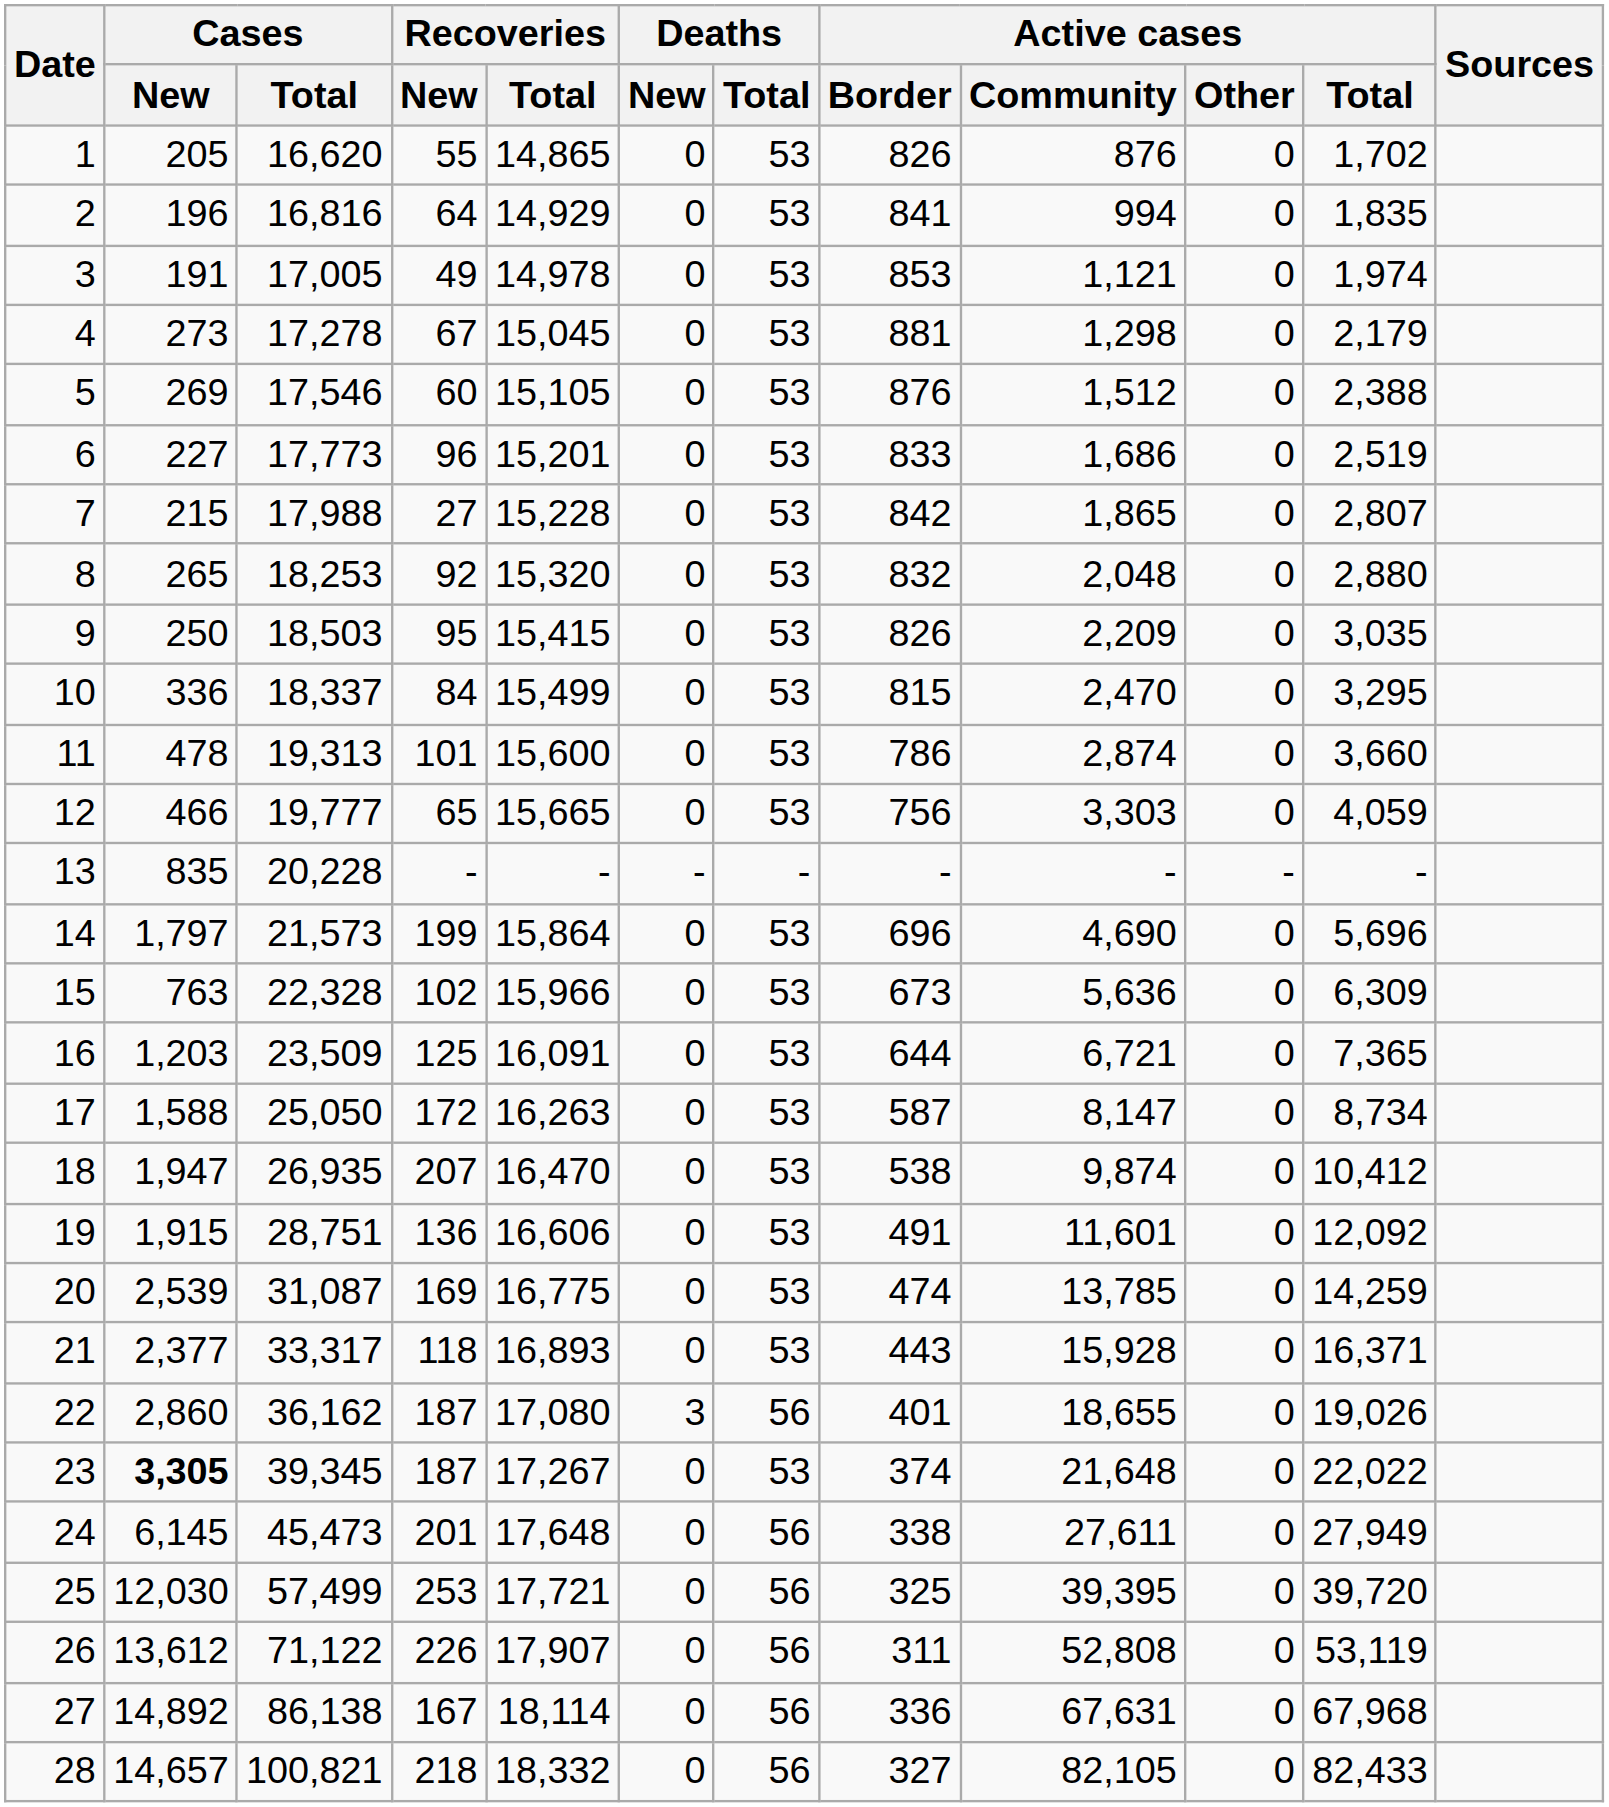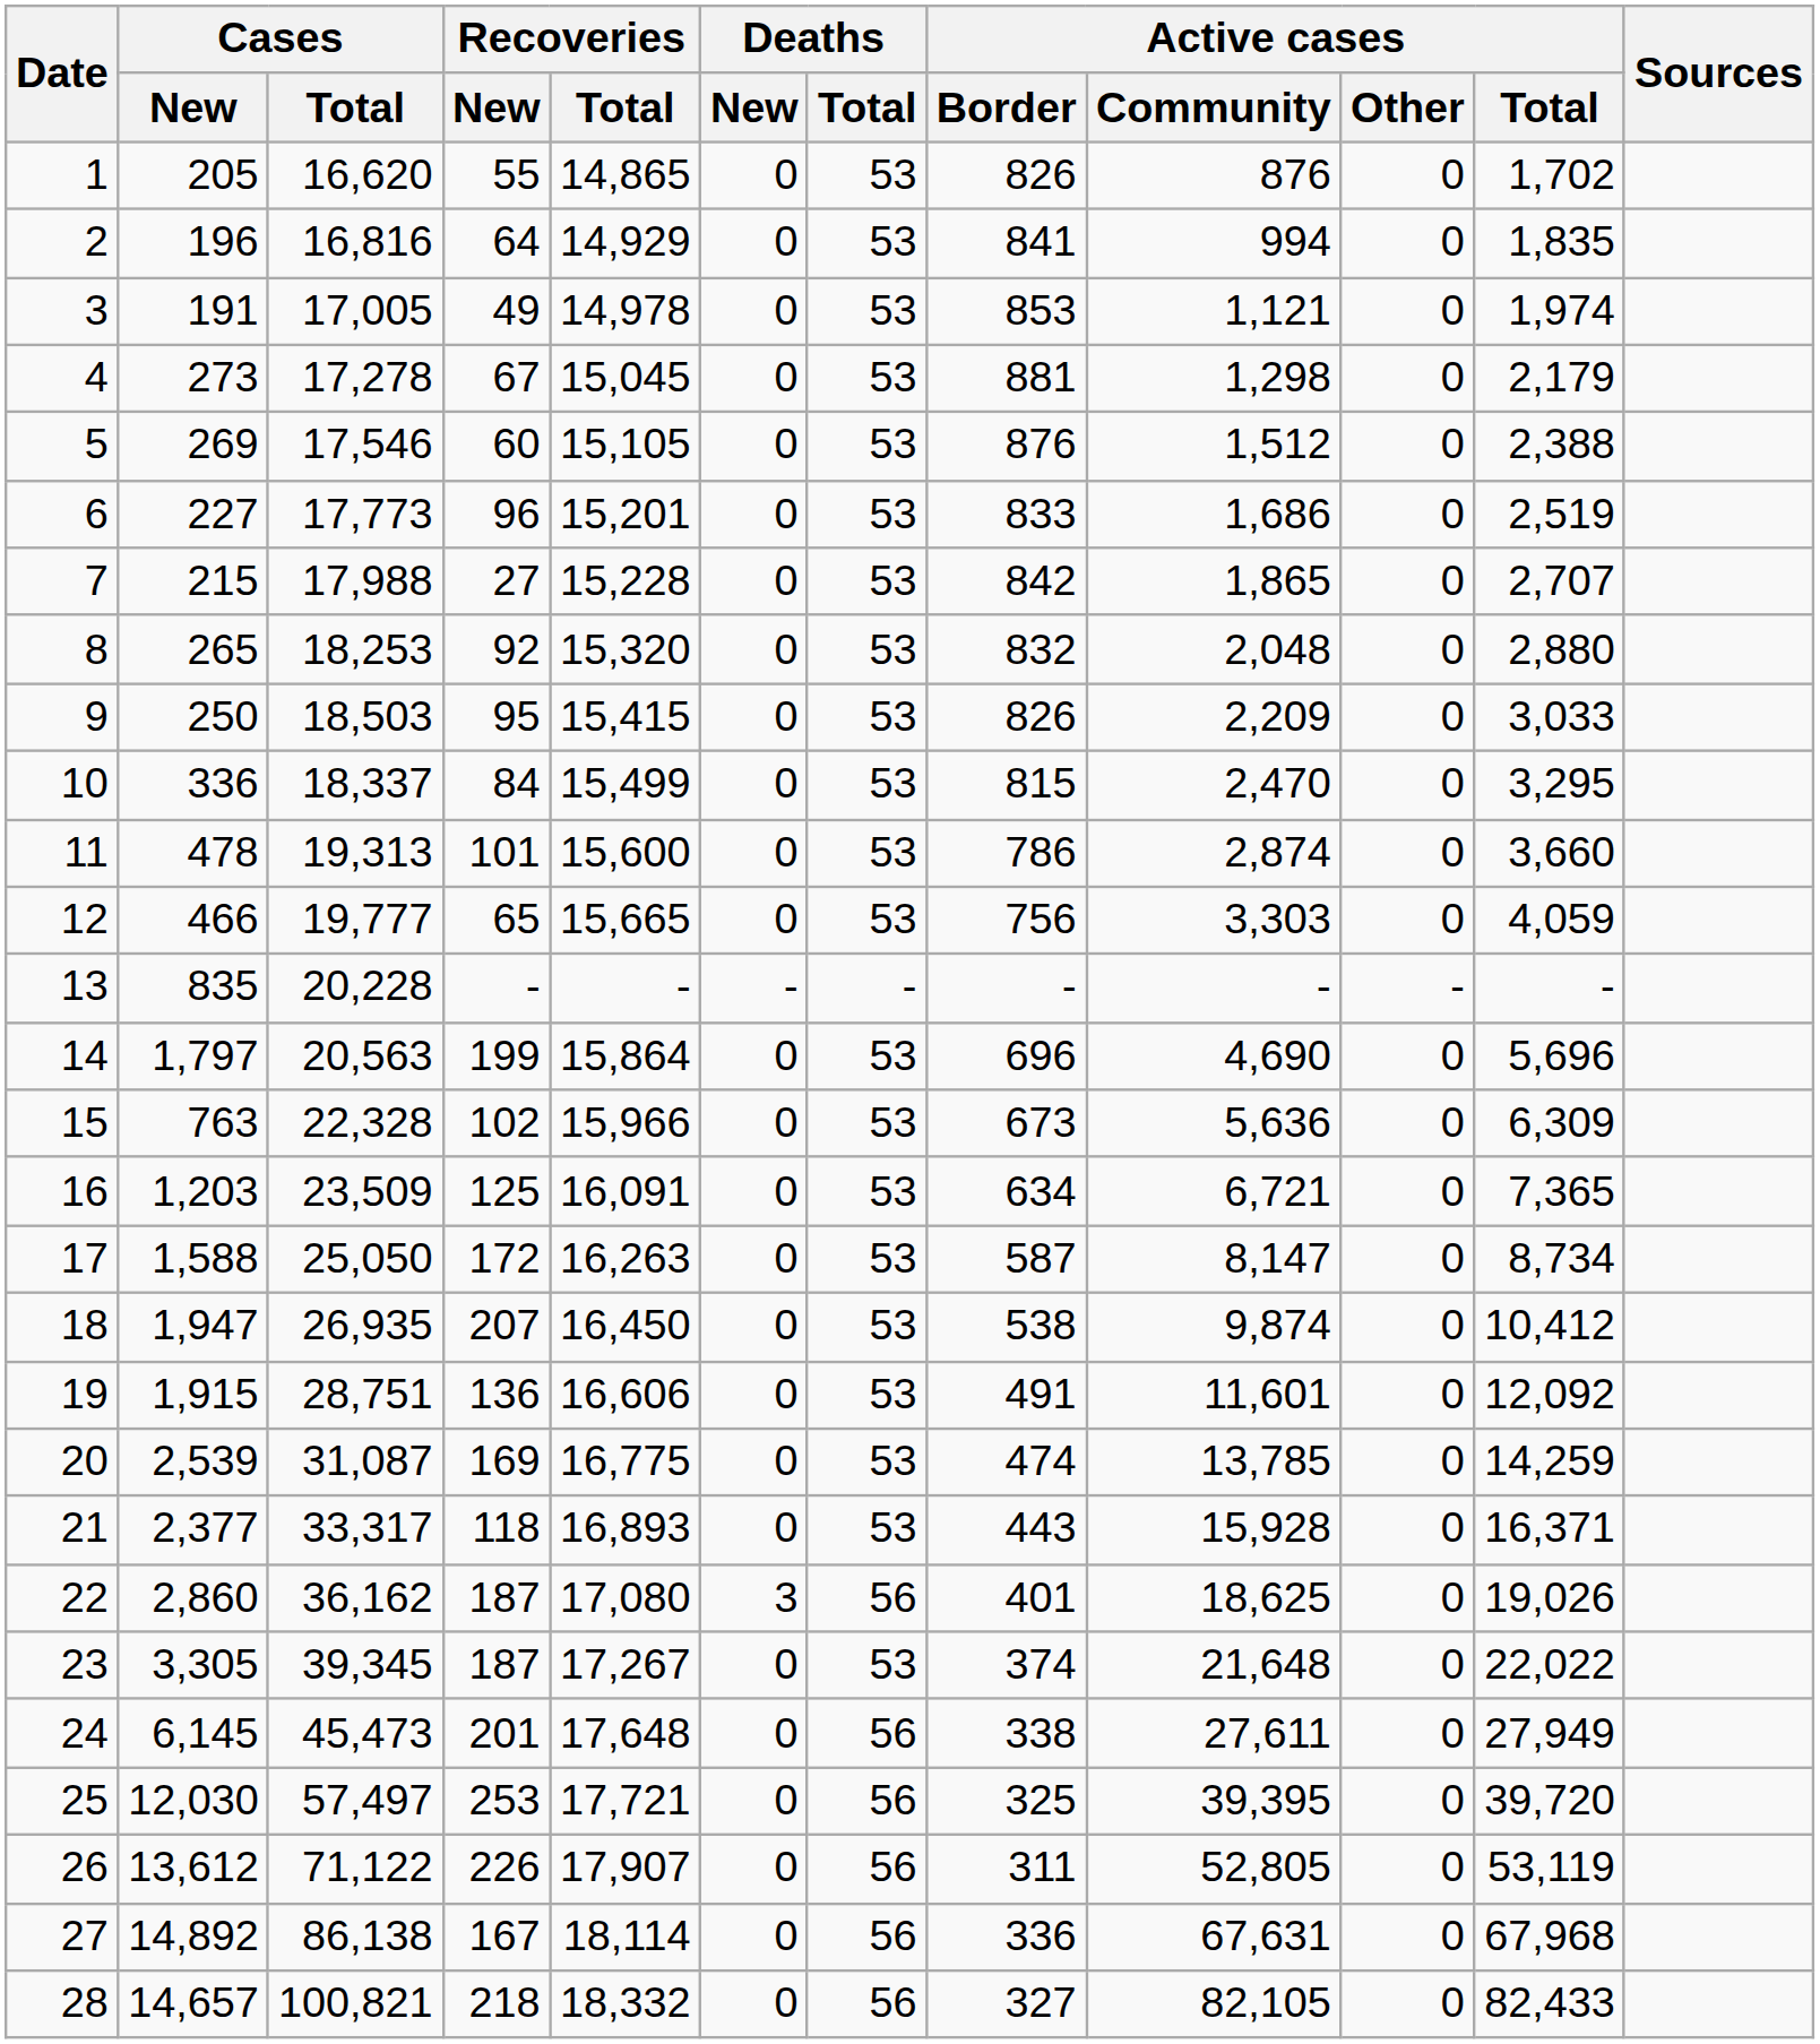7 | Active cases / Total: 2,807 -> 2,707
9 | Active cases / Total: 3,035 -> 3,033
14 | Cases / Total: 21,573 -> 20,563
16 | Active cases / Border: 644 -> 634
18 | Recoveries / Total: 16,470 -> 16,450
22 | Active cases / Community: 18,655 -> 18,625
23 | Cases / New: bold -> normal
25 | Cases / Total: 57,499 -> 57,497
26 | Active cases / Community: 52,808 -> 52,805
